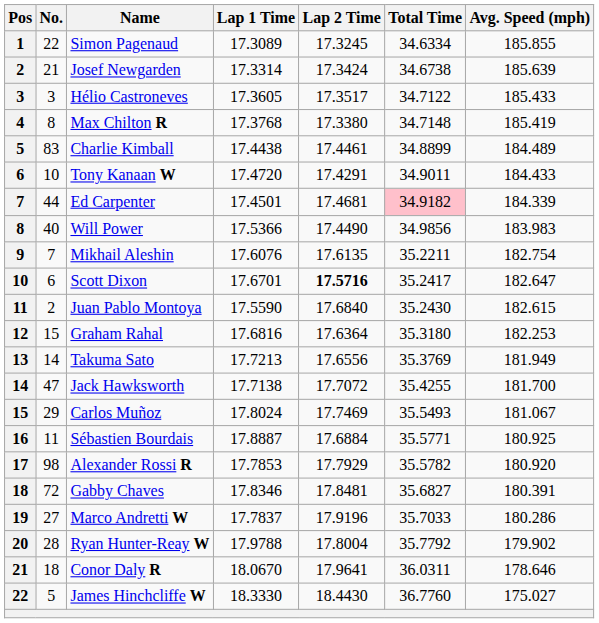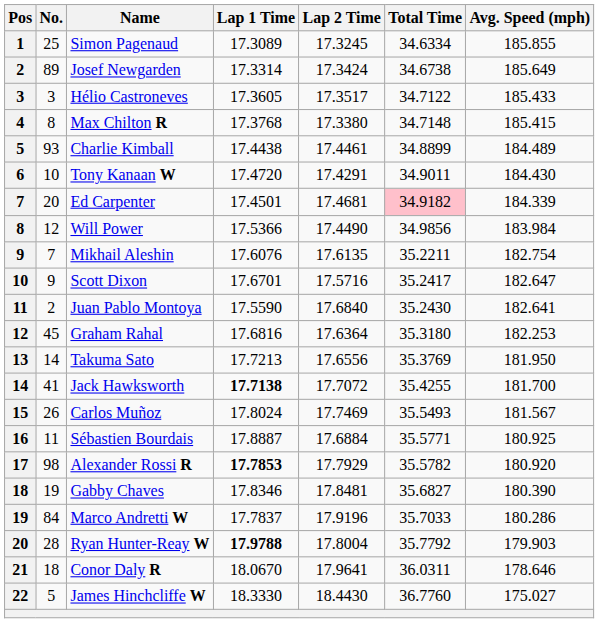Simon Pagenaud | No.: 22 -> 25
Josef Newgarden | No.: 21 -> 89
Josef Newgarden | Avg. Speed (mph): 185.639 -> 185.649
Max Chilton R | Avg. Speed (mph): 185.419 -> 185.415
Charlie Kimball | No.: 83 -> 93
Tony Kanaan W | Avg. Speed (mph): 184.433 -> 184.430
Ed Carpenter | No.: 44 -> 20
Will Power | No.: 40 -> 12
Will Power | Avg. Speed (mph): 183.983 -> 183.984
Scott Dixon | No.: 6 -> 9
Scott Dixon | Lap 2 Time: bold -> normal
Juan Pablo Montoya | Avg. Speed (mph): 182.615 -> 182.641
Graham Rahal | No.: 15 -> 45
Takuma Sato | Avg. Speed (mph): 181.949 -> 181.950
Jack Hawksworth | No.: 47 -> 41
Jack Hawksworth | Lap 1 Time: normal -> bold
Carlos Muñoz | No.: 29 -> 26
Carlos Muñoz | Avg. Speed (mph): 181.067 -> 181.567
Alexander Rossi R | Lap 1 Time: normal -> bold
Gabby Chaves | No.: 72 -> 19
Gabby Chaves | Avg. Speed (mph): 180.391 -> 180.390
Marco Andretti W | No.: 27 -> 84
Ryan Hunter-Reay W | Lap 1 Time: normal -> bold
Ryan Hunter-Reay W | Avg. Speed (mph): 179.902 -> 179.903
